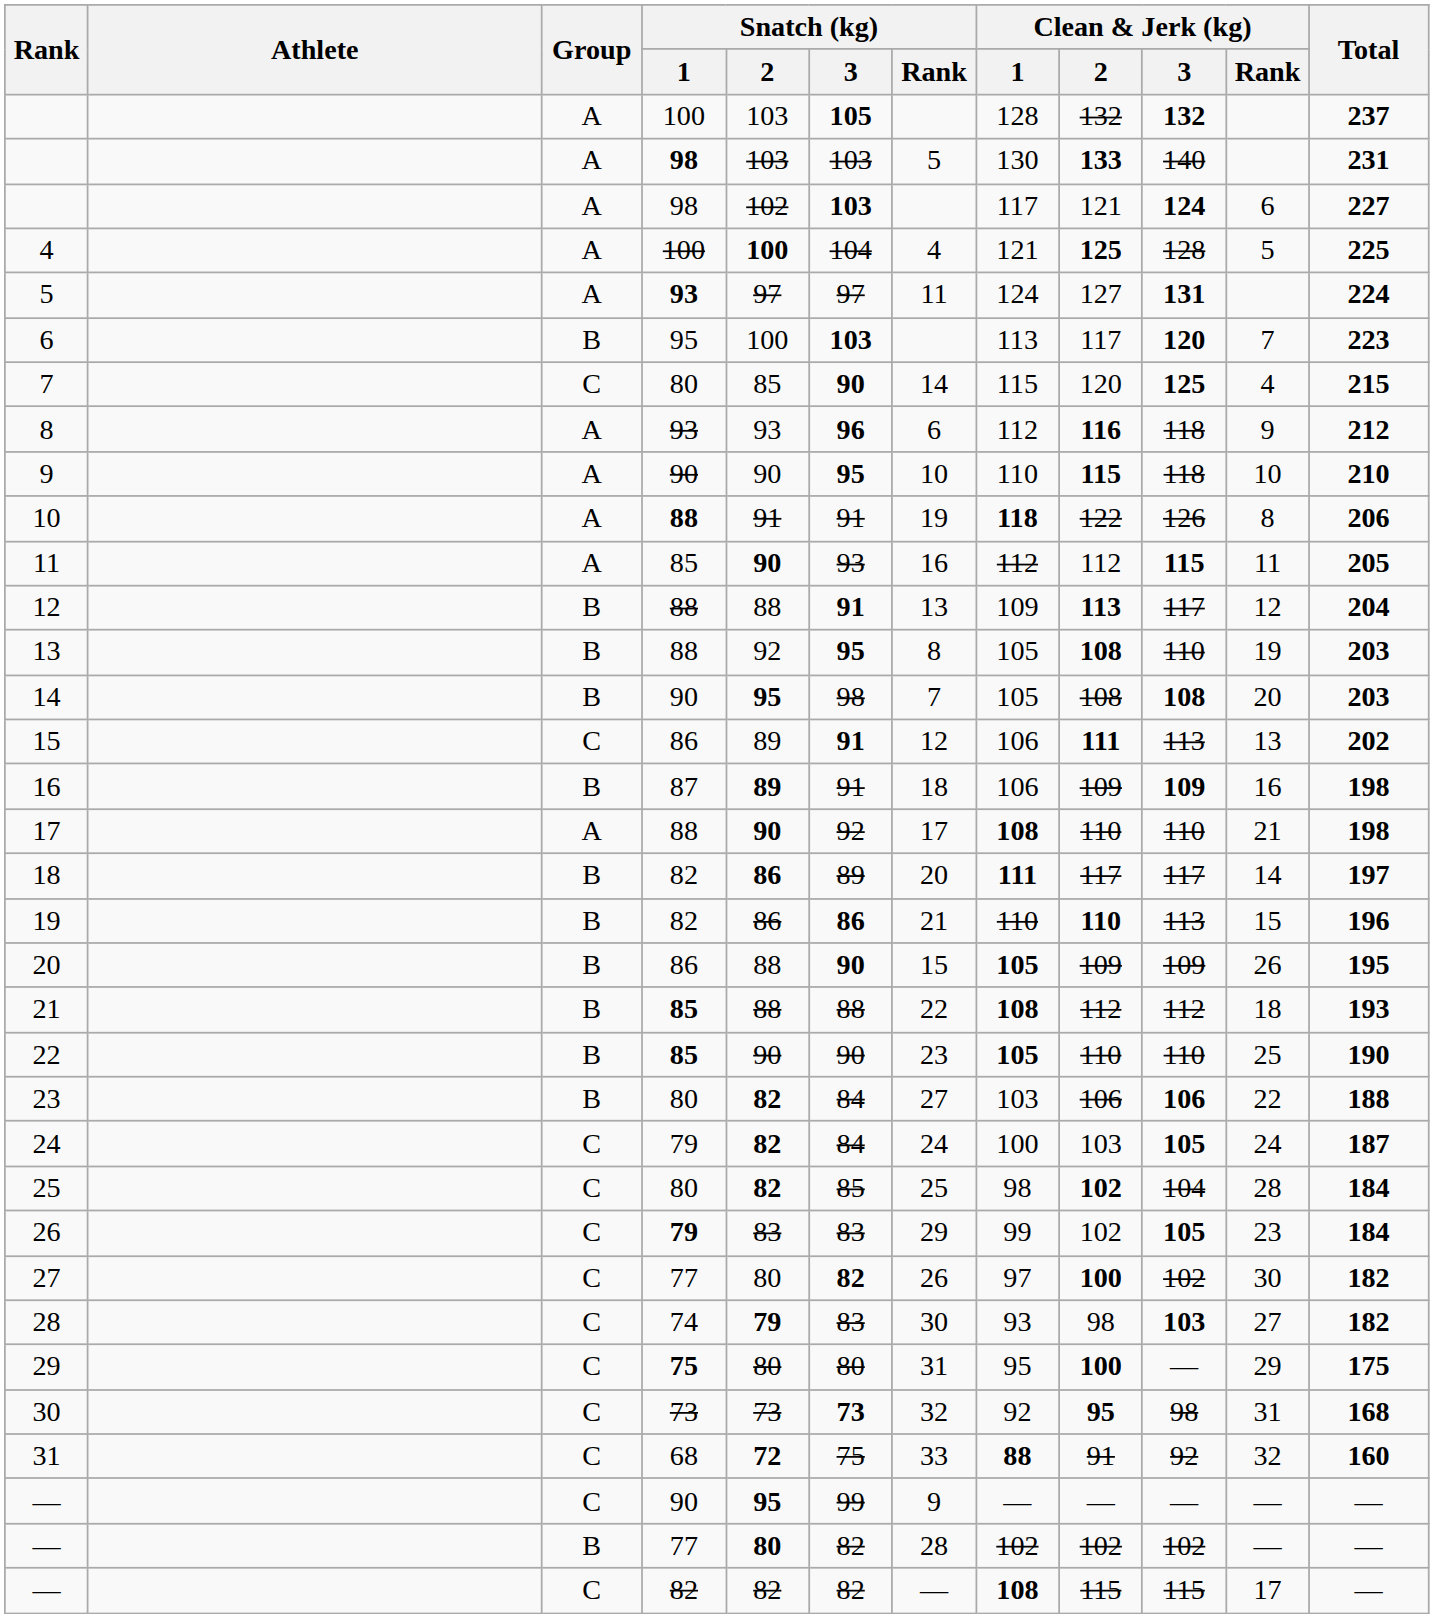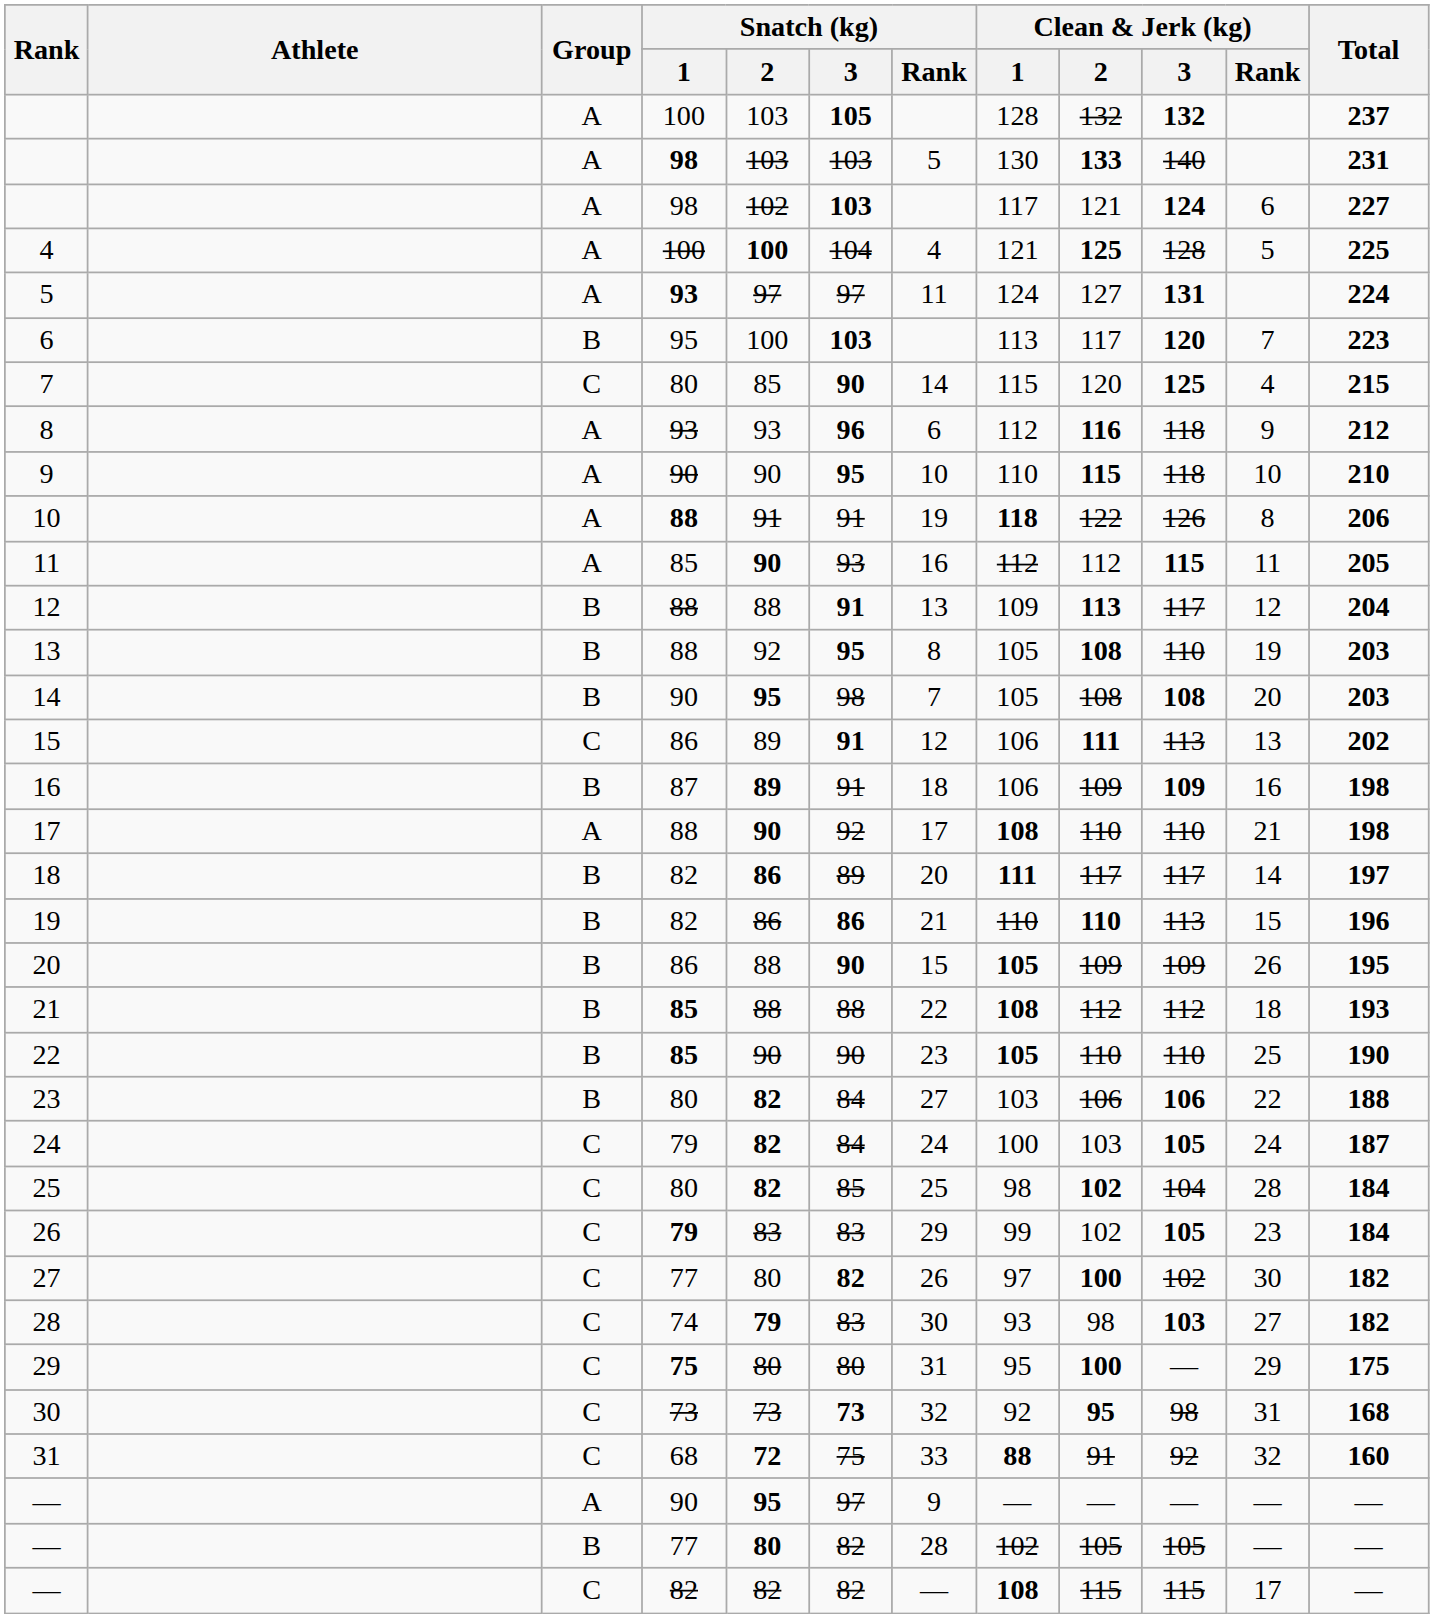— / 90 | Group: C -> A
— / 90 | Snatch (kg) / 3: 99 -> 97
— / 77 | Clean & Jerk (kg) / 2: 102 -> 105
— / 77 | Clean & Jerk (kg) / 3: 102 -> 105
